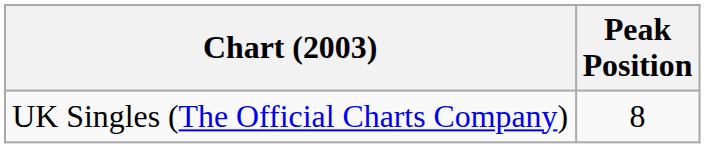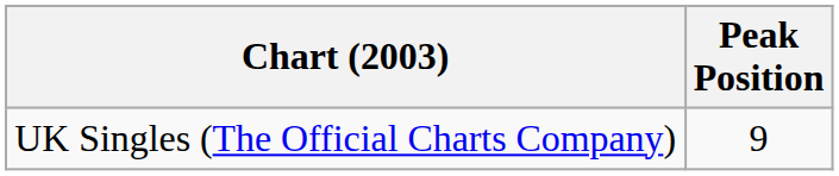UK Singles (The Official Charts Company) | Peak Position: 8 -> 9
